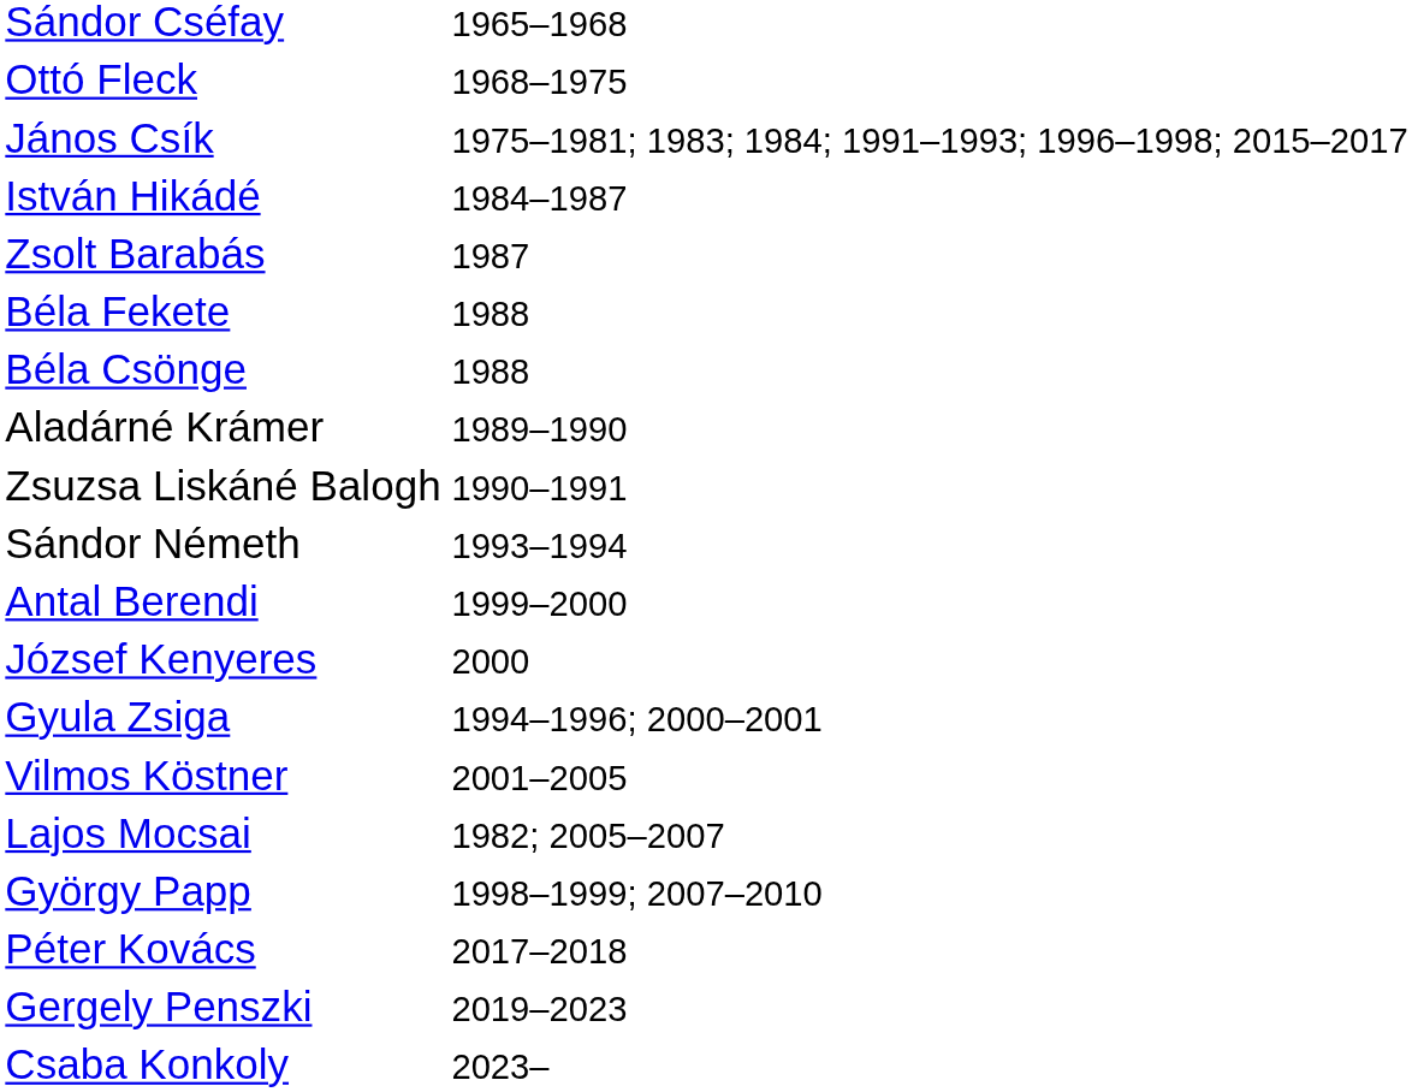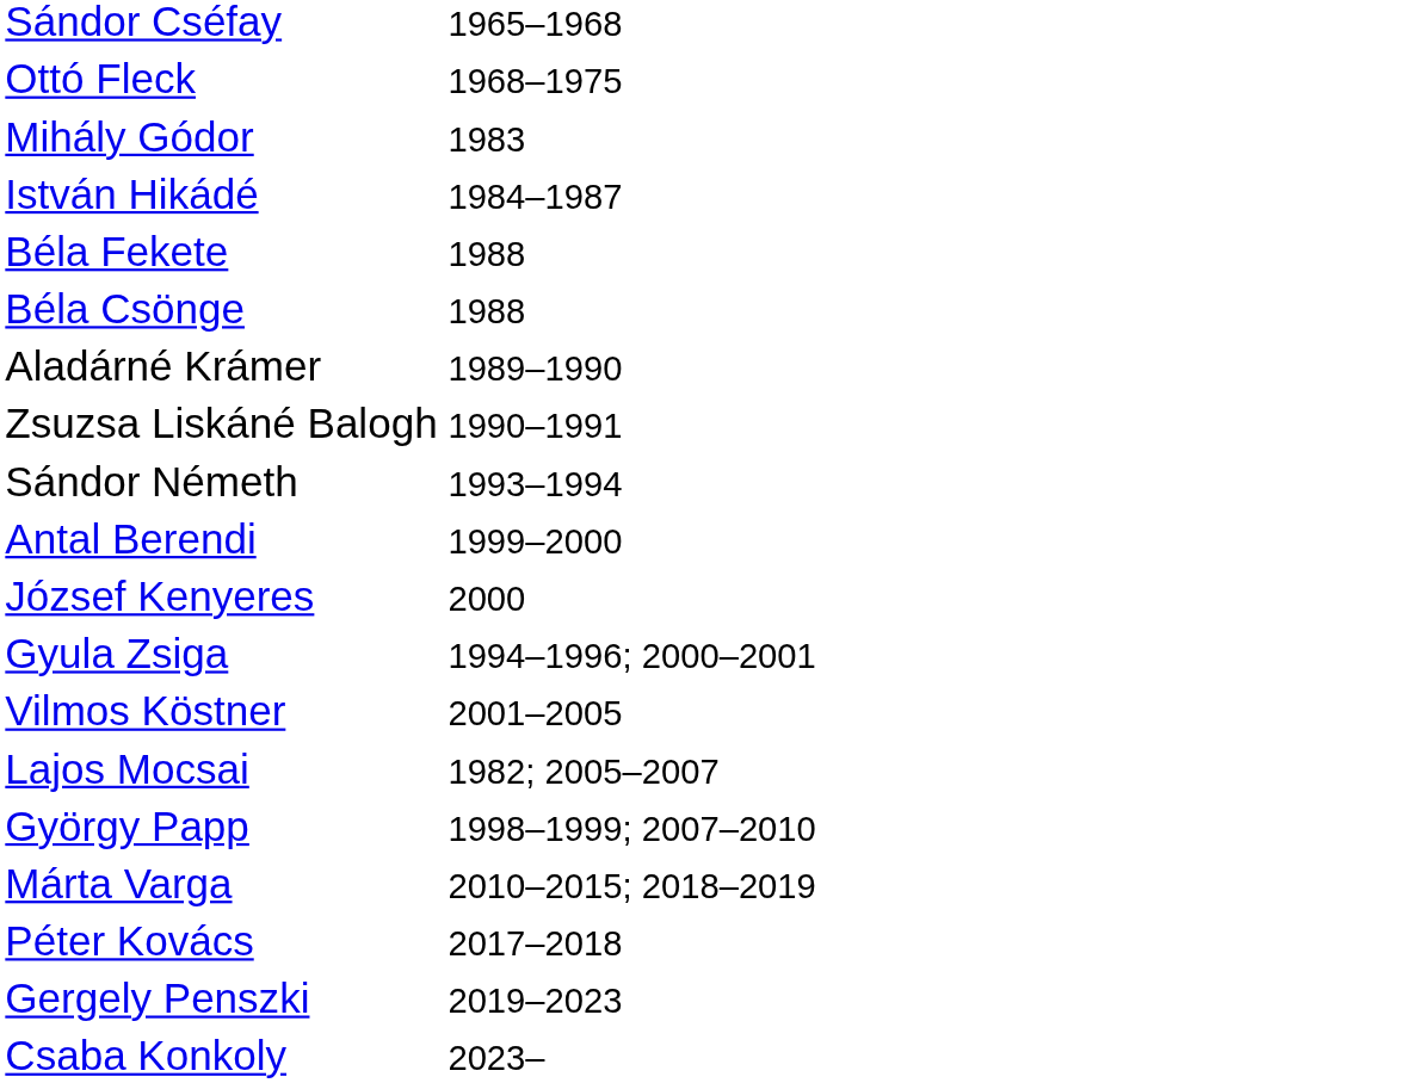- row: János Csík | 1975–1981; 1983; 1984; 1991–1993; 1996–1998; 2015–2017
+ row: Mihály Gódor | 1983
- row: Zsolt Barabás | 1987
+ row: Márta Varga | 2010–2015; 2018–2019
